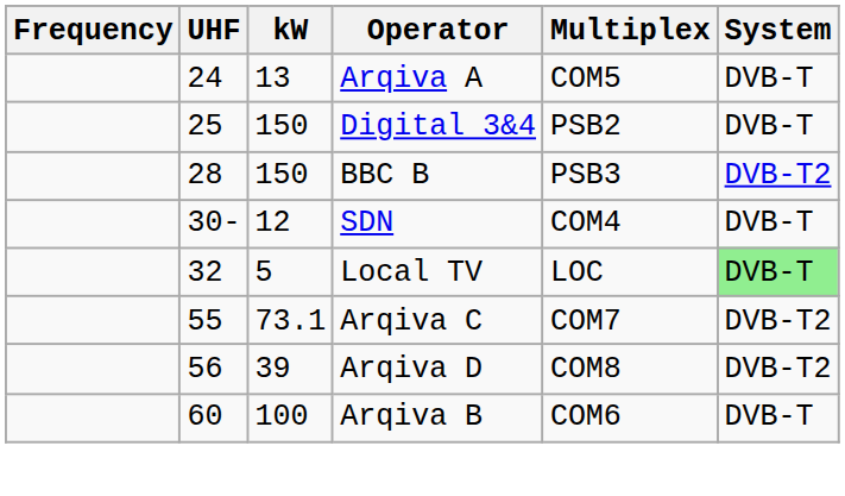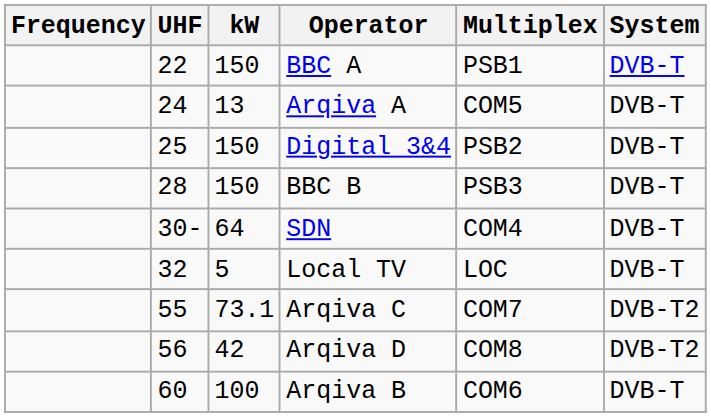+ row: 22 | 150 | BBC A | PSB1 | DVB-T
BBC B | System: DVB-T2 -> DVB-T
SDN | kW: 12 -> 64
Local TV | System: lightgreen background -> no background
Arqiva D | kW: 39 -> 42
